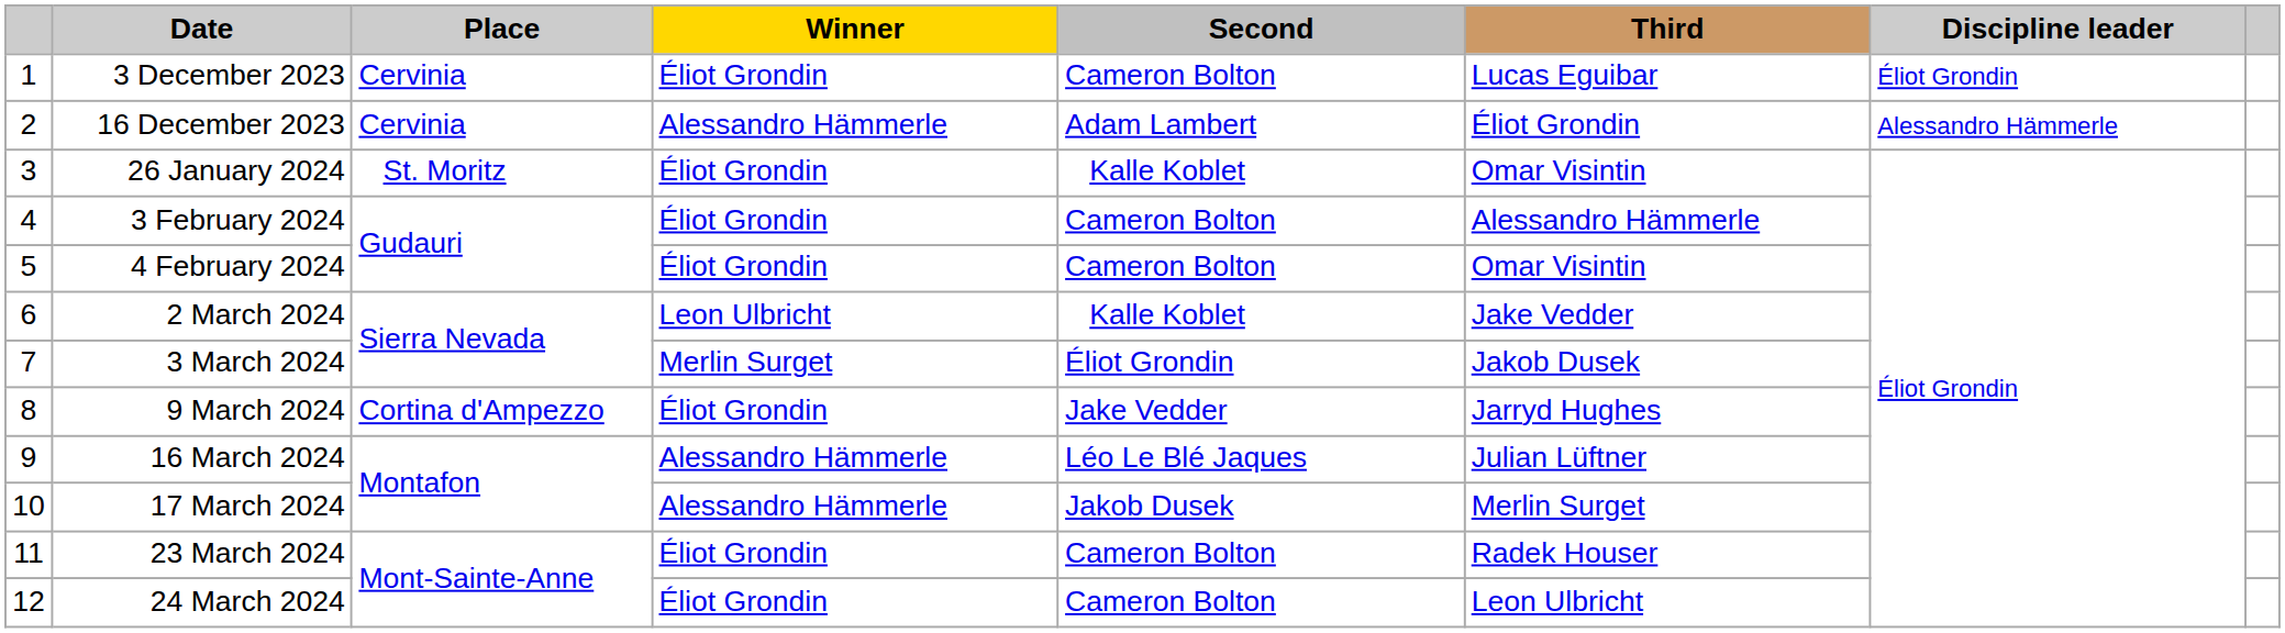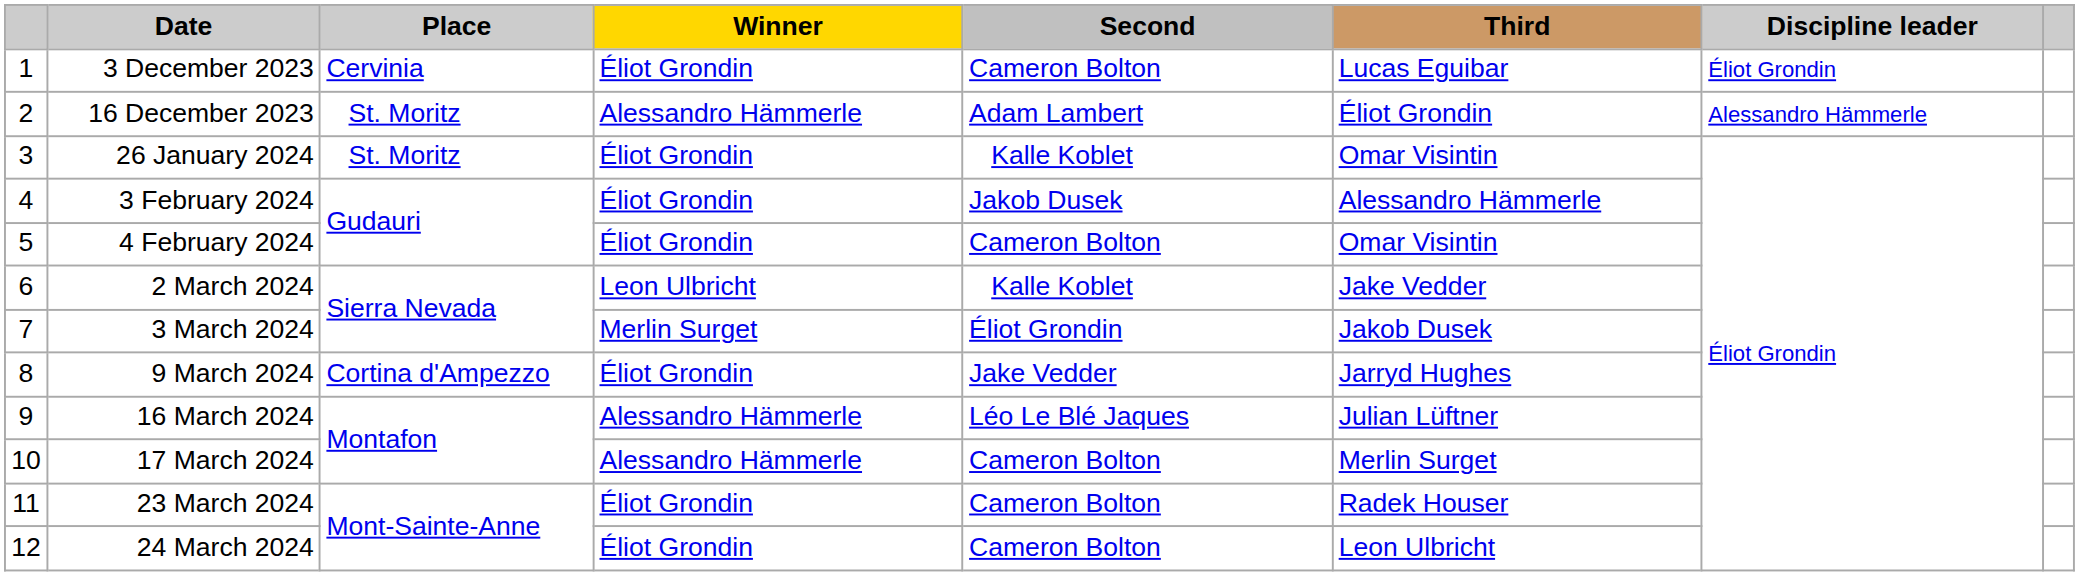16 December 2023 | Place: Cervinia -> St. Moritz
3 February 2024 | Second: Cameron Bolton -> Jakob Dusek
17 March 2024 | Second: Jakob Dusek -> Cameron Bolton
